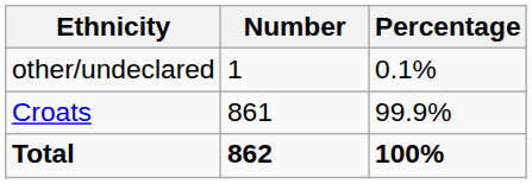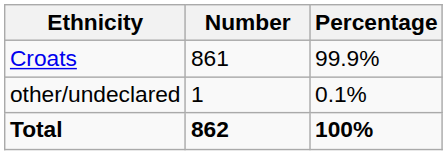rows swapped: Croats <-> other/undeclared
